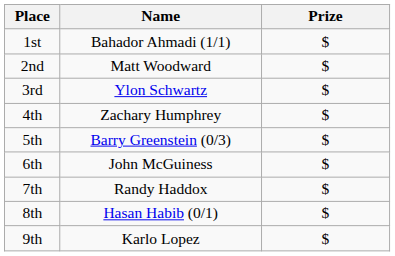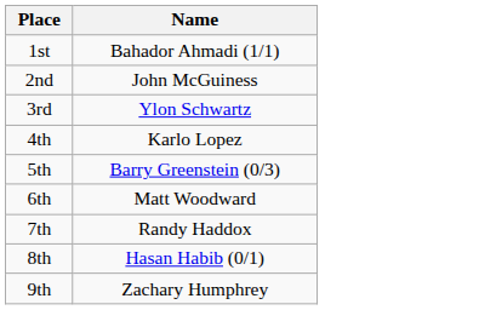- column: Prize | $ | $ | $ | $ | $ | $ | $ | $ | $
2nd | Name: Matt Woodward -> John McGuiness
4th | Name: Zachary Humphrey -> Karlo Lopez
6th | Name: John McGuiness -> Matt Woodward
9th | Name: Karlo Lopez -> Zachary Humphrey
